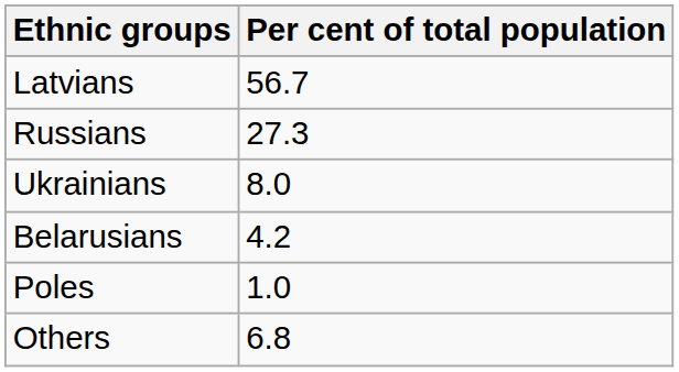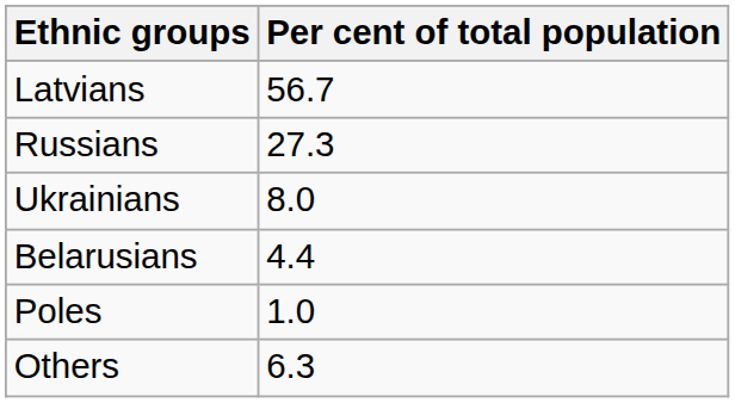Belarusians | Per cent of total population: 4.2 -> 4.4
Others | Per cent of total population: 6.8 -> 6.3
